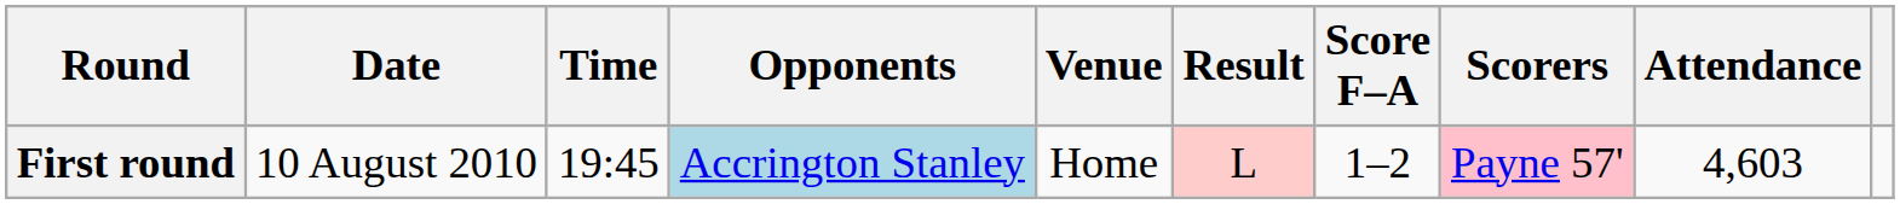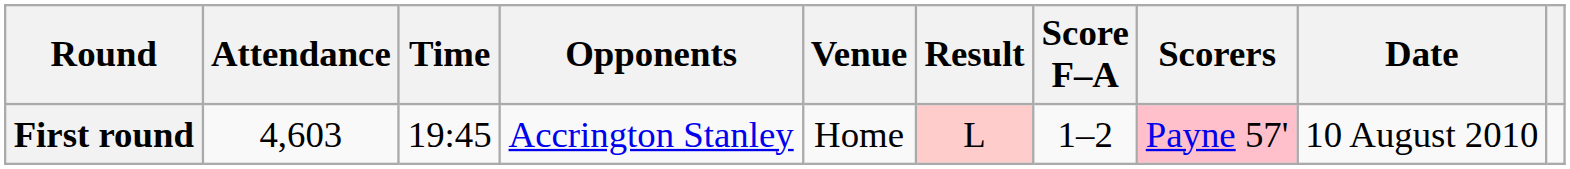columns swapped: Date <-> Attendance
First round | Opponents: lightblue background -> no background
